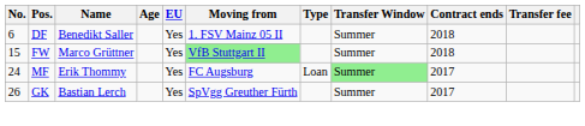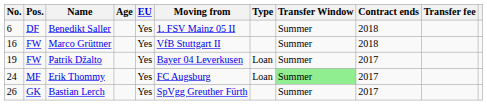Marco Grüttner | No.: 15 -> 16
Marco Grüttner | Moving from: lightgreen background -> no background
+ row: 19 | FW | Patrik Džalto | Yes | Bayer 04 Leverkusen | Loan | Summer | 2017
